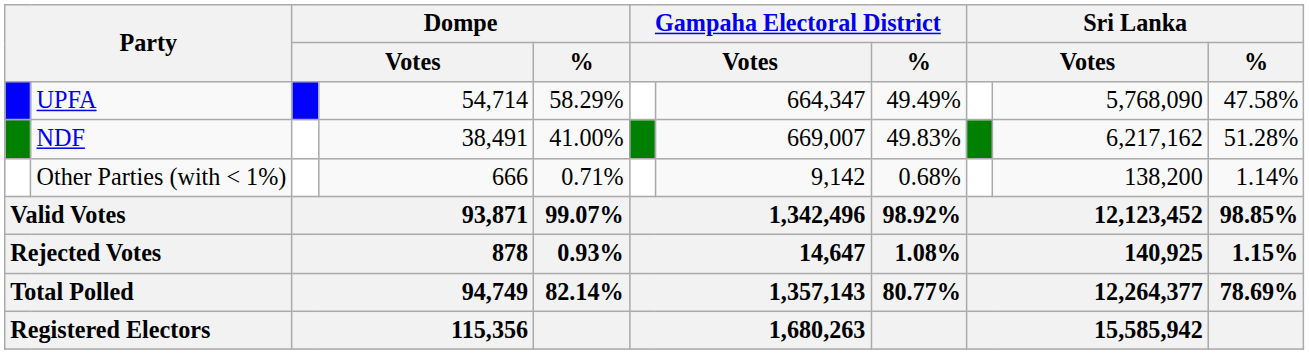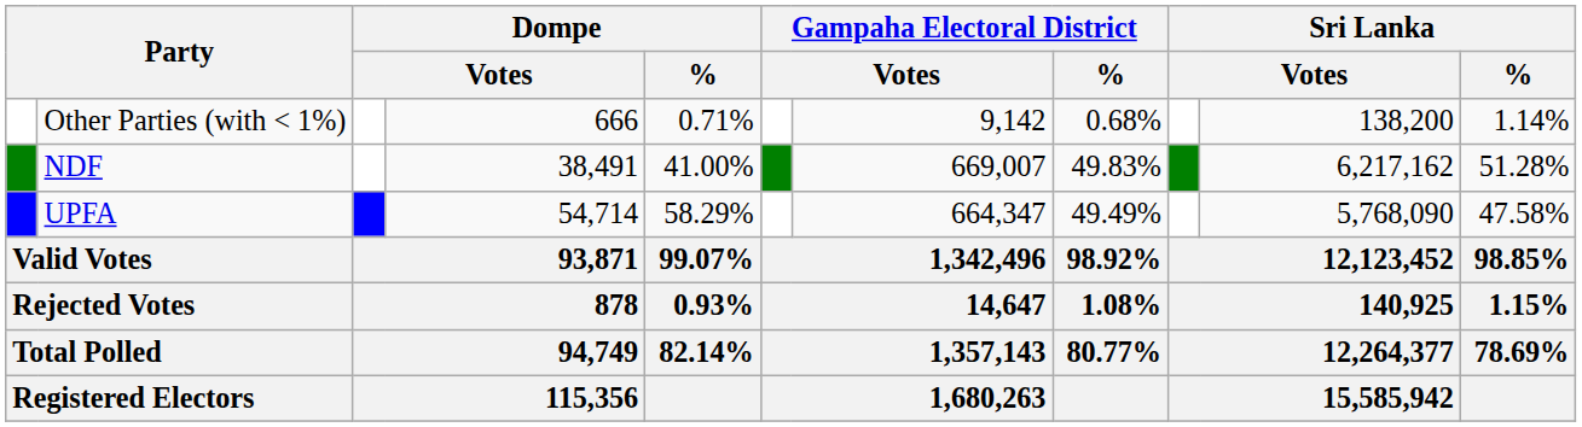rows swapped: UPFA <-> Other Parties (with < 1%)
